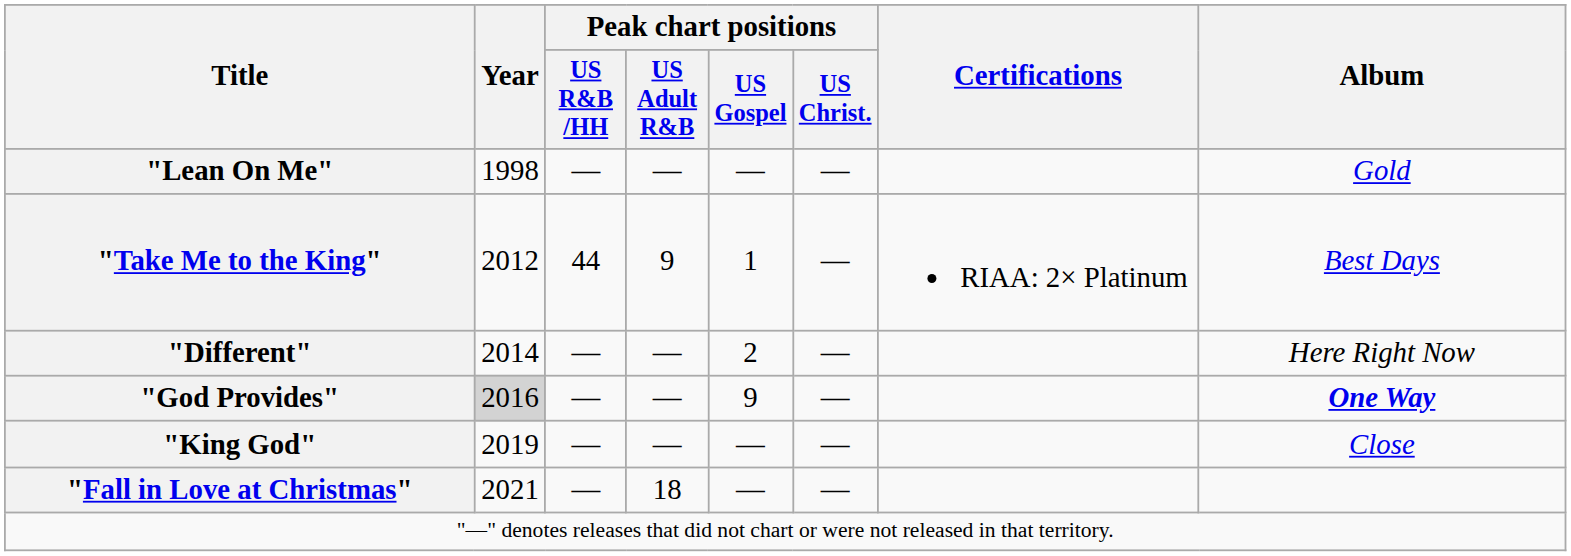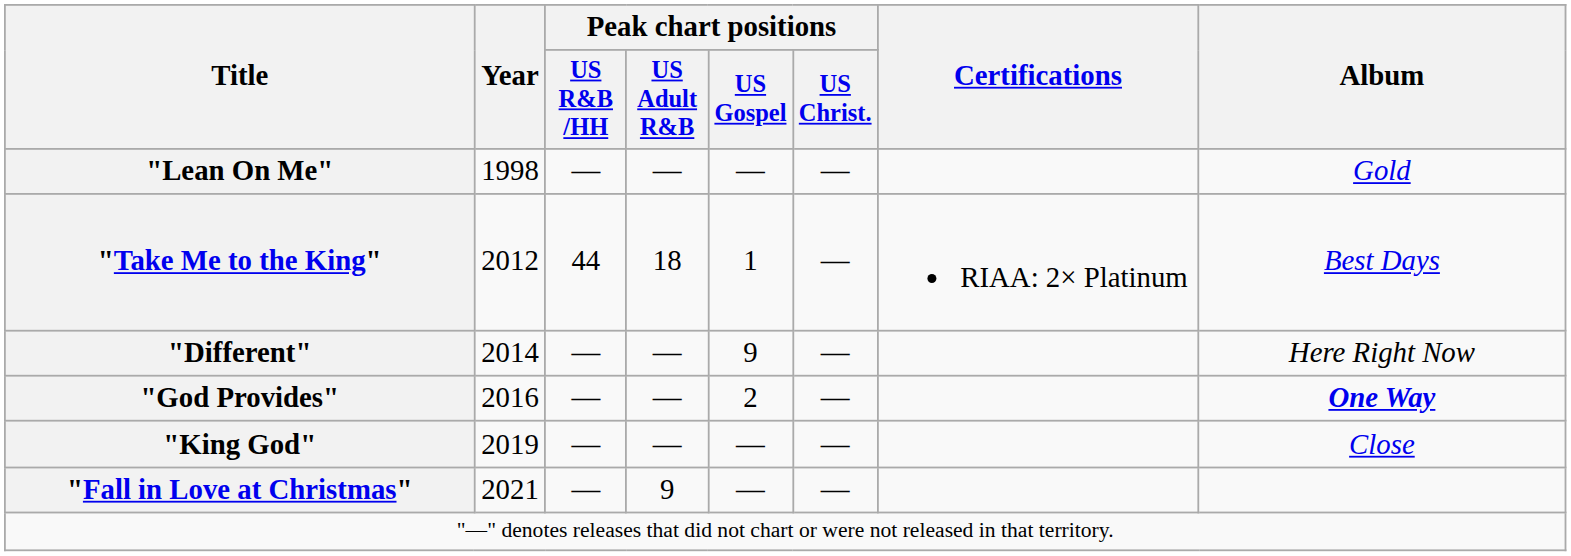"Take Me to the King" | Peak chart positions / US Adult R&B: 9 -> 18
"Different" | Peak chart positions / US Gospel: 2 -> 9
"God Provides" | Year: lightgrey background -> no background
"God Provides" | Peak chart positions / US Gospel: 9 -> 2
"Fall in Love at Christmas" | Peak chart positions / US Adult R&B: 18 -> 9
